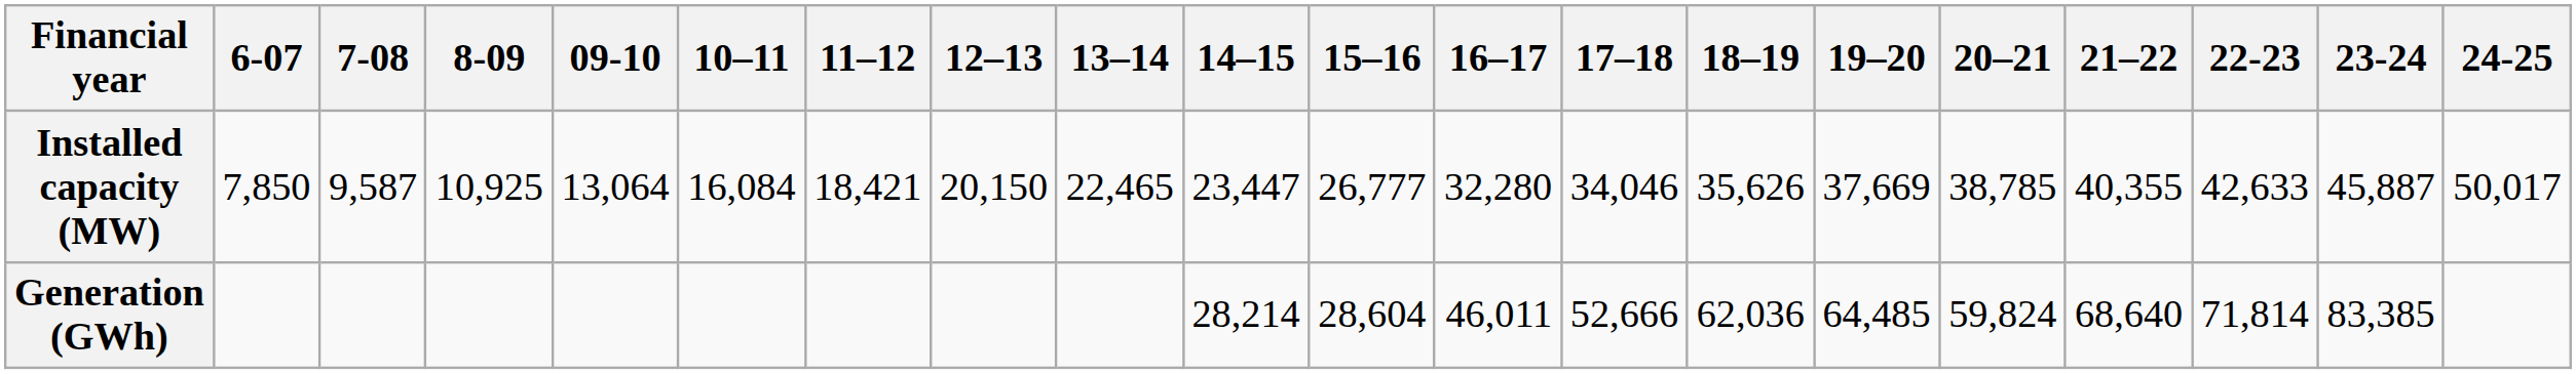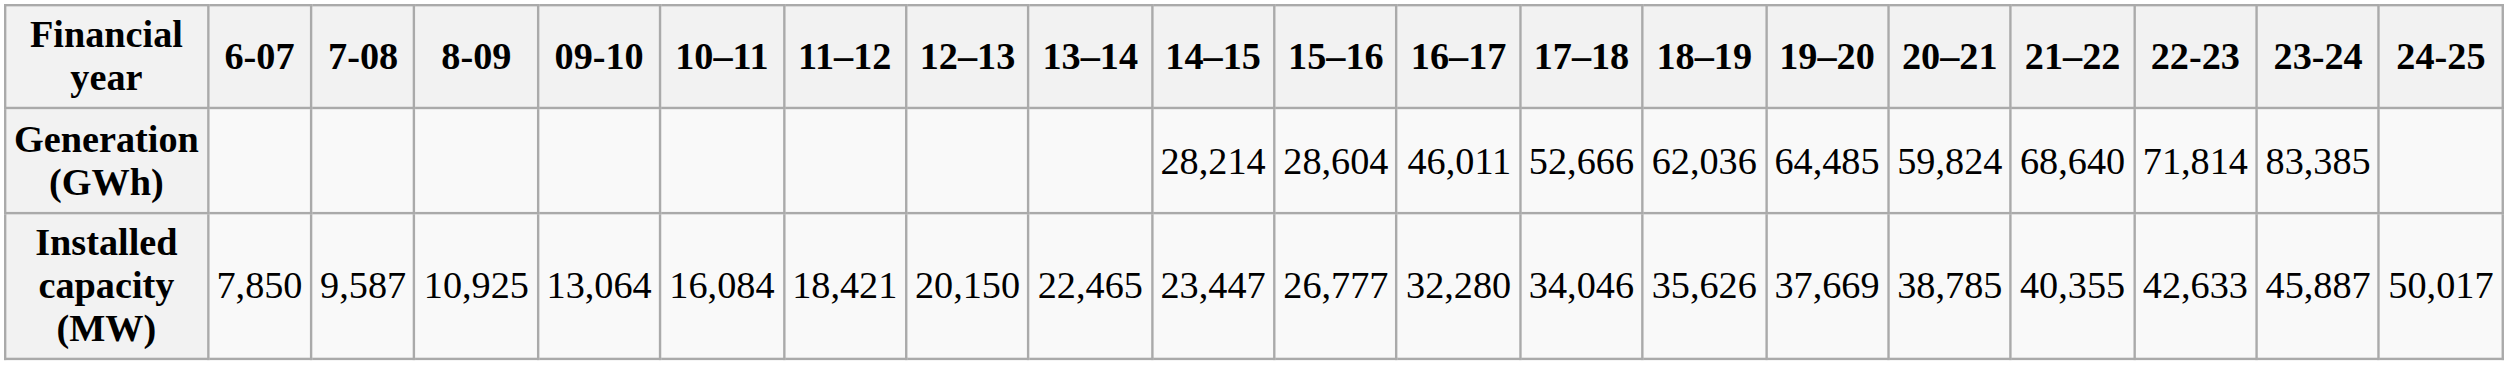rows swapped: Installed capacity (MW) <-> Generation (GWh)
